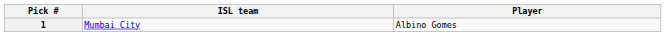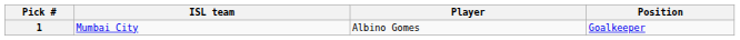+ column: Position | Goalkeeper
